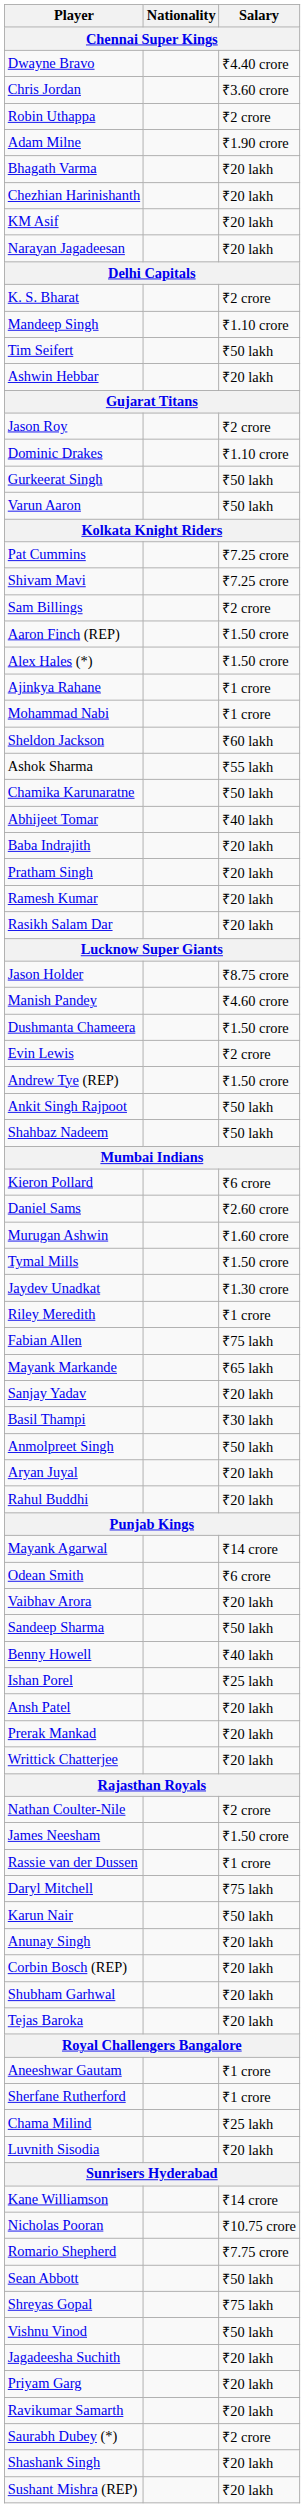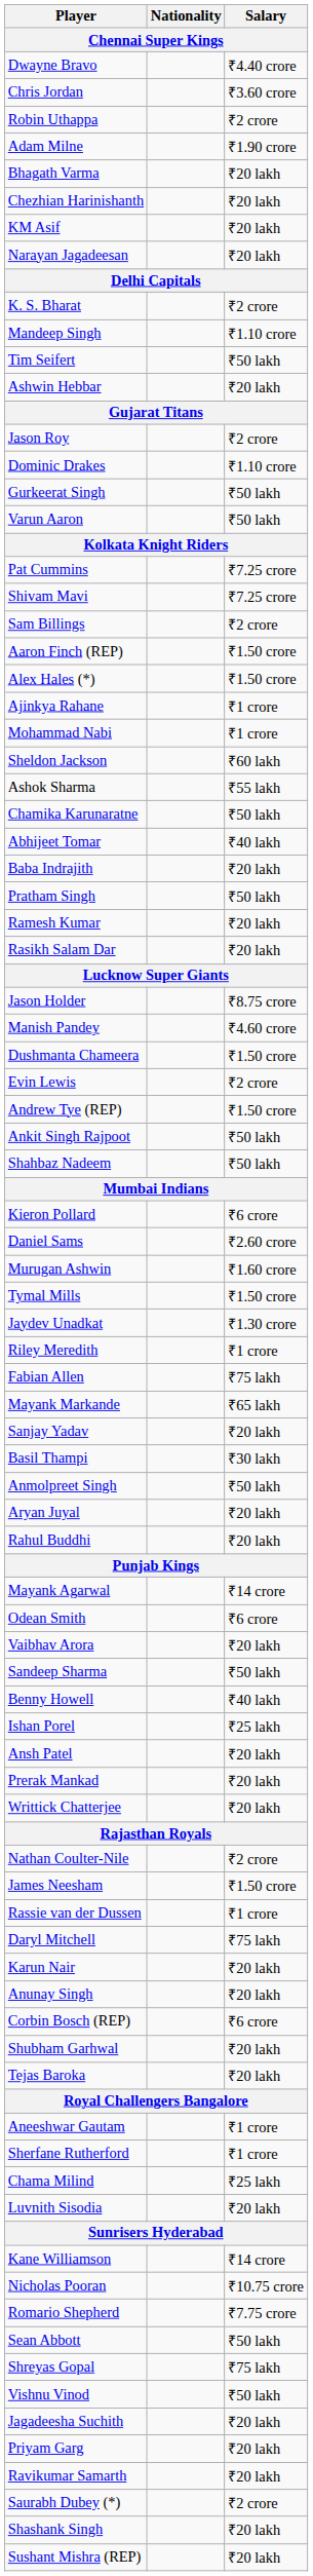Pratham Singh | Salary: ₹20 lakh -> ₹50 lakh
Karun Nair | Salary: ₹50 lakh -> ₹20 lakh
Corbin Bosch (REP) | Salary: ₹20 lakh -> ₹6 crore
